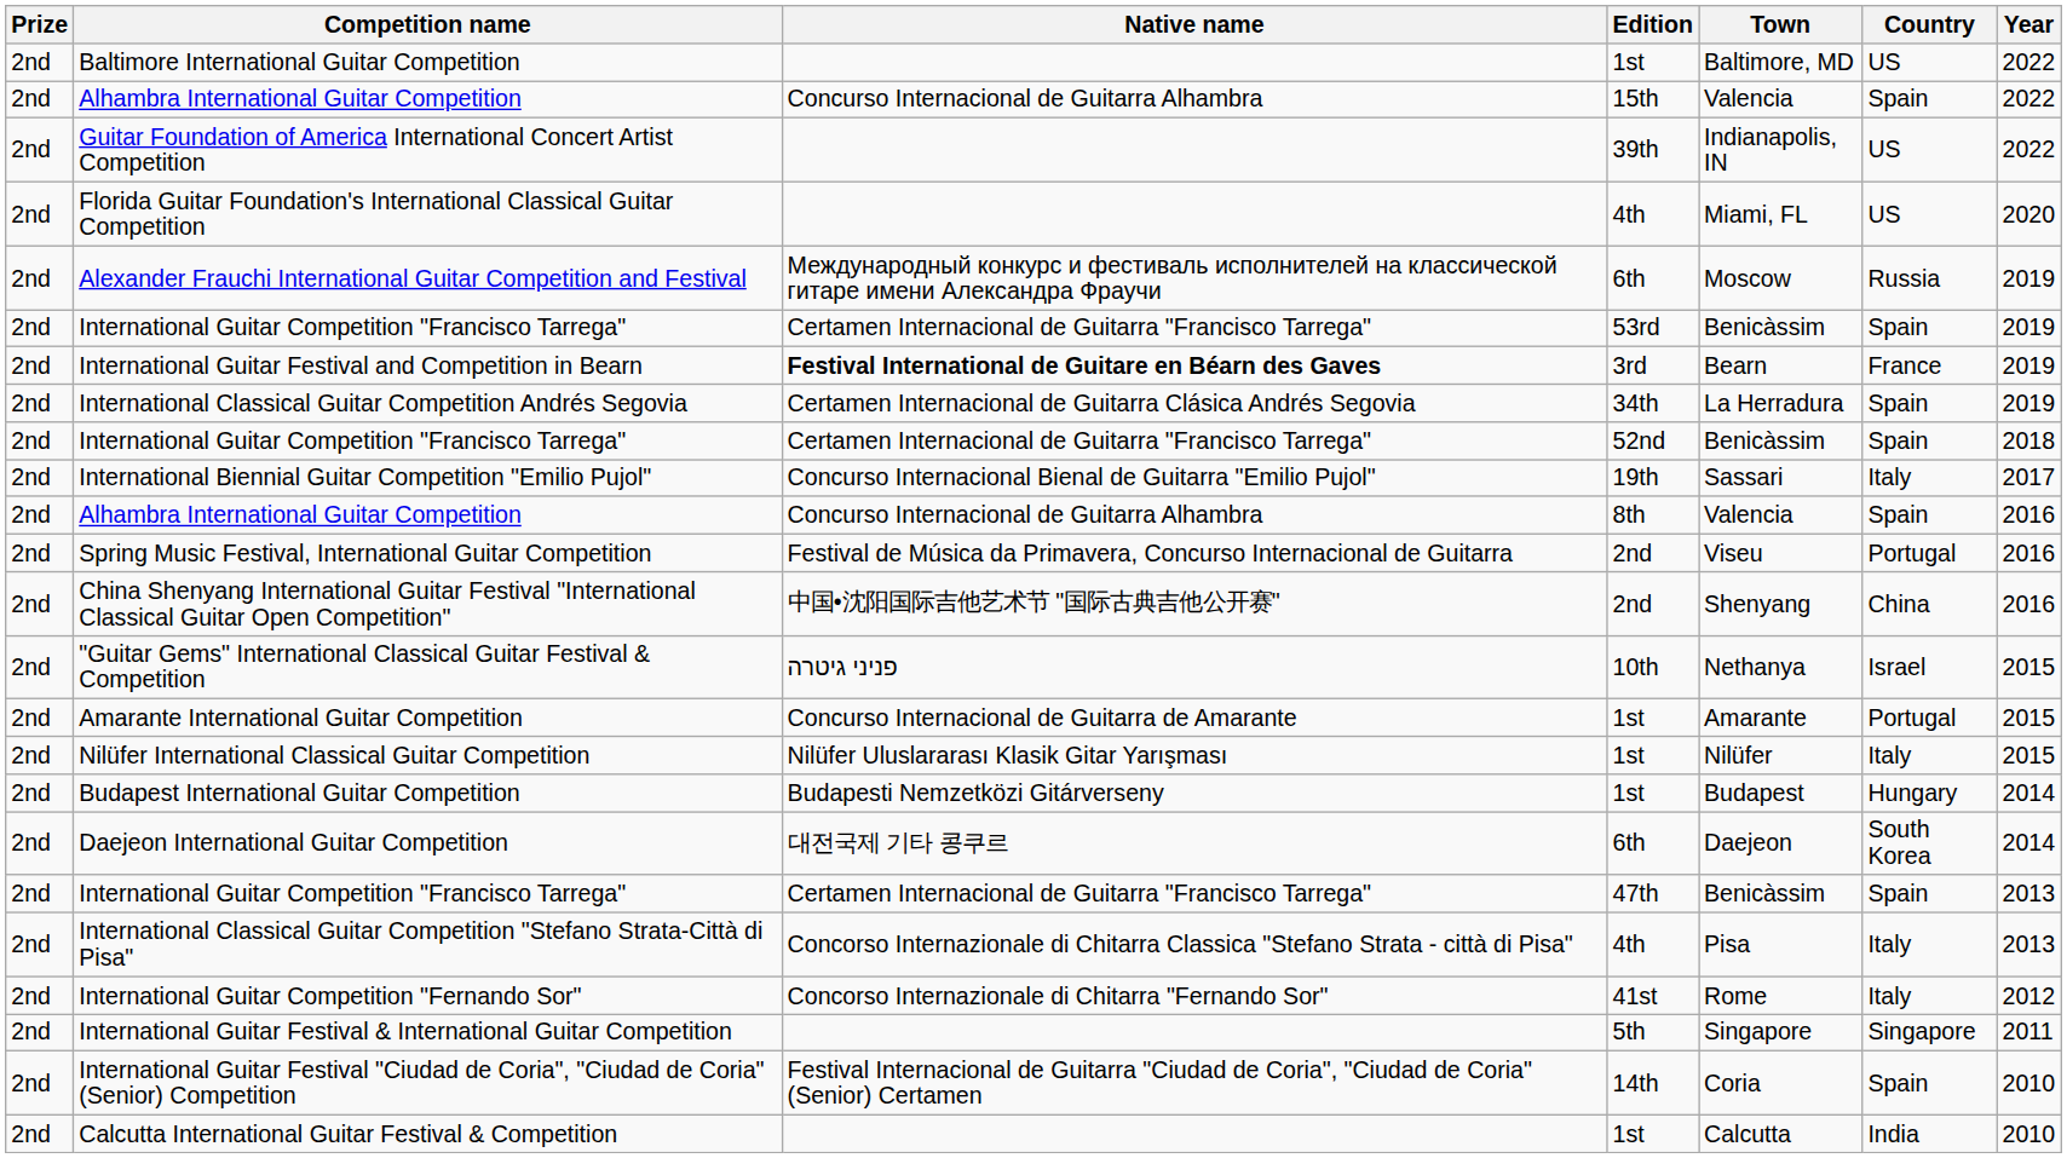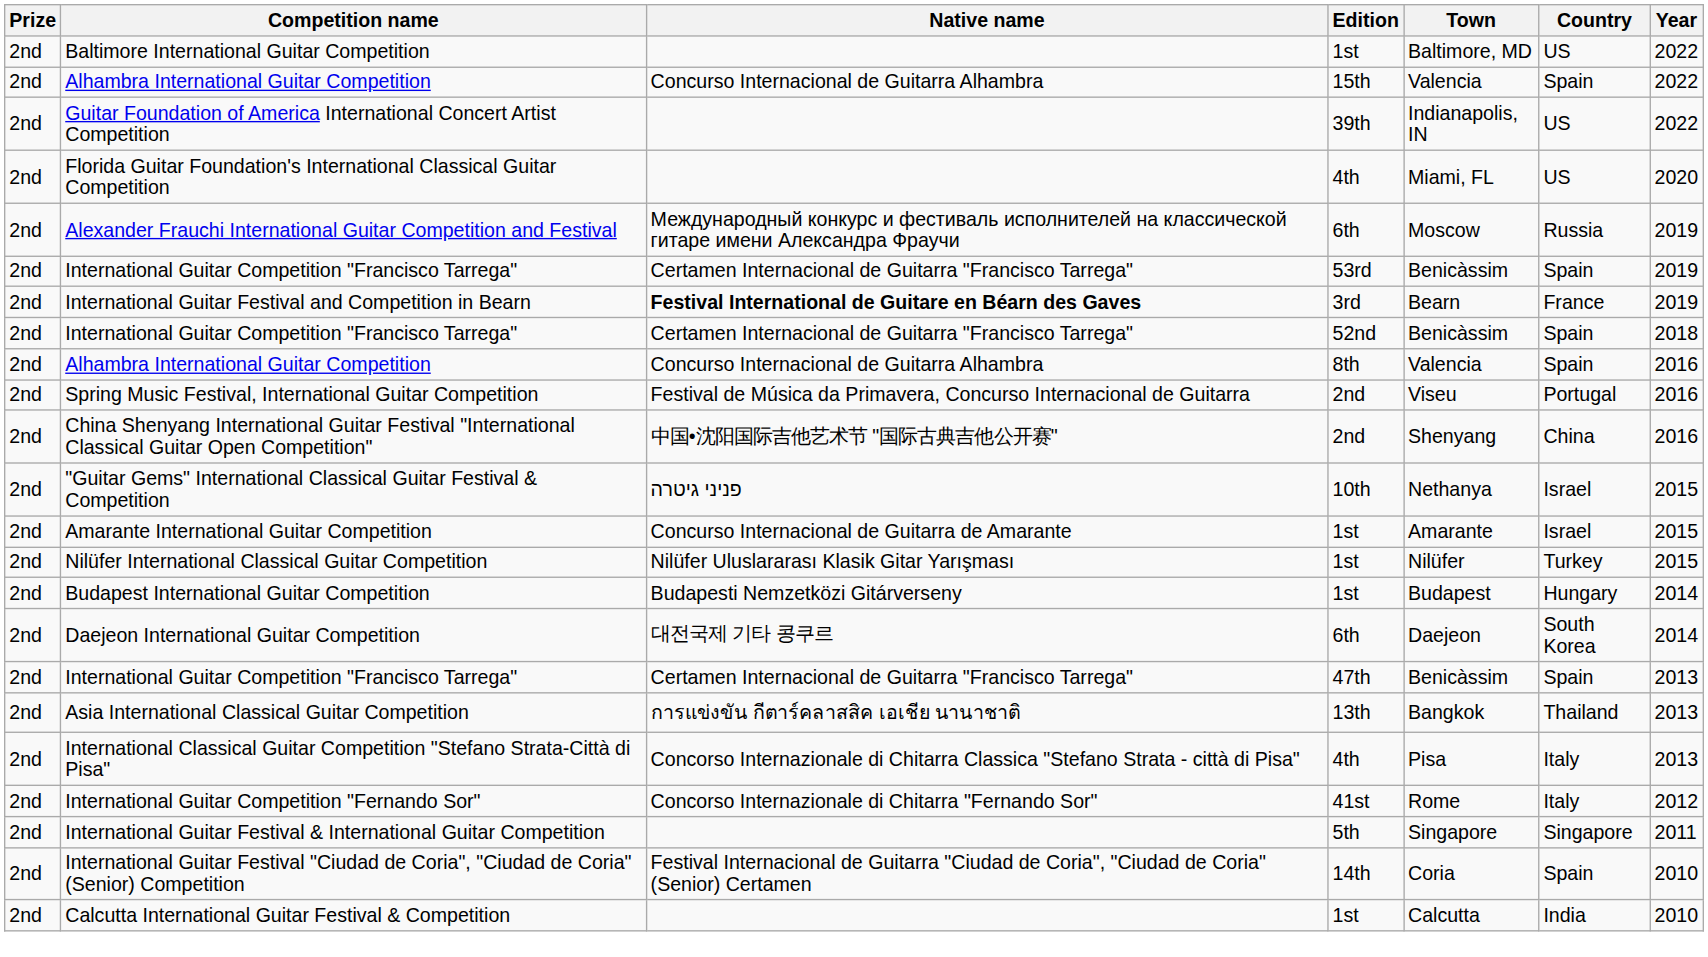- row: 2nd | International Classical Guitar Competition Andrés Segovia | Certamen Internacional de Guitarra Clásica Andrés Segovia | 34th | La Herradura | Spain | 2019
- row: 2nd | International Biennial Guitar Competition "Emilio Pujol" | Concurso Internacional Bienal de Guitarra "Emilio Pujol" | 19th | Sassari | Italy | 2017
Amarante International Guitar Competition | Country: Portugal -> Israel
Nilüfer International Classical Guitar Competition | Country: Italy -> Turkey
+ row: 2nd | Asia International Classical Guitar Competition | การแข่งขัน กีตาร์คลาสสิค เอเชีย นานาชาติ | 13th | Bangkok | Thailand | 2013
